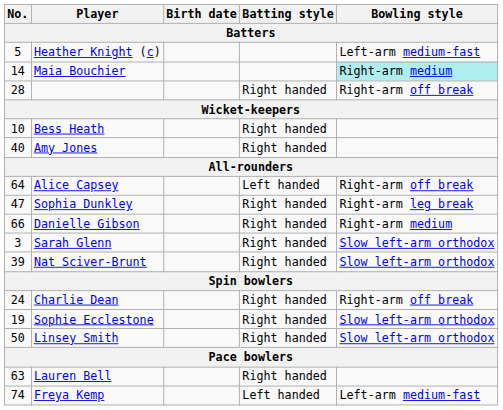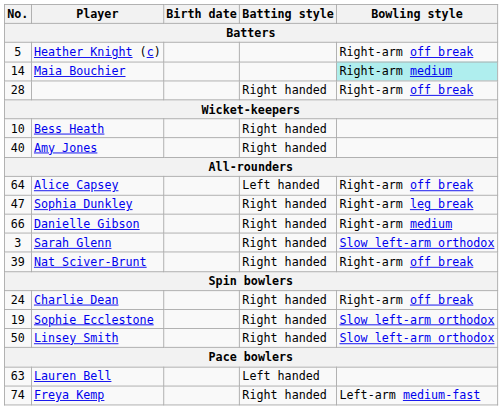Heather Knight (c) | Bowling style: Left-arm medium-fast -> Right-arm off break
Nat Sciver-Brunt | Bowling style: Slow left-arm orthodox -> Right-arm off break
Lauren Bell | Batting style: Right handed -> Left handed
Freya Kemp | Batting style: Left handed -> Right handed
